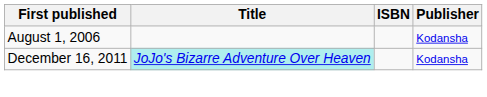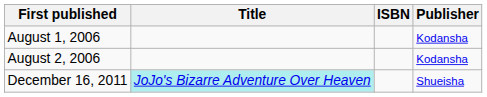+ row: August 2, 2006 | Kodansha
December 16, 2011 | Publisher: Kodansha -> Shueisha
